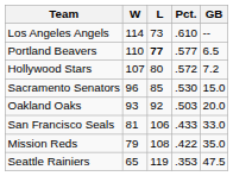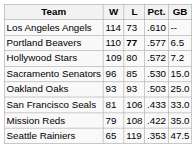Hollywood Stars | W: 107 -> 109
Oakland Oaks | L: 92 -> 93
Oakland Oaks | GB: 20.0 -> 25.0
